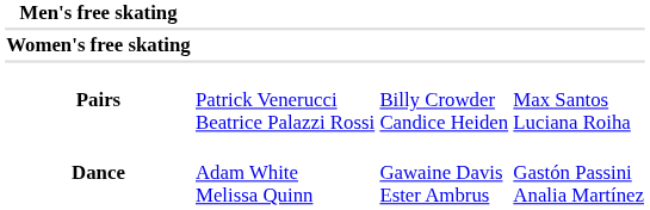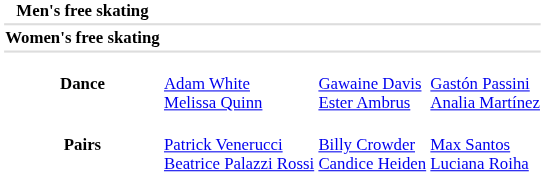rows swapped: Pairs <-> Dance
